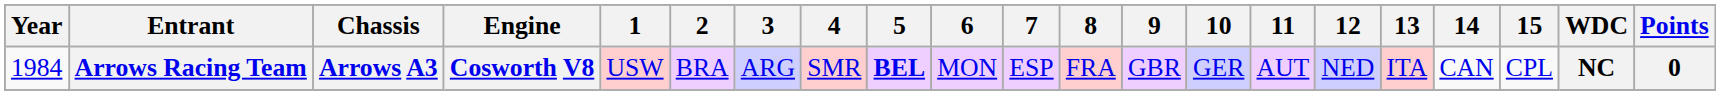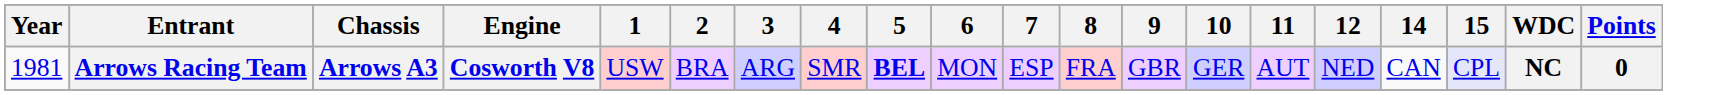- column: 13 | ITA
Arrows Racing Team | Year: 1984 -> 1981
Arrows Racing Team | 15: no background -> lavender background
